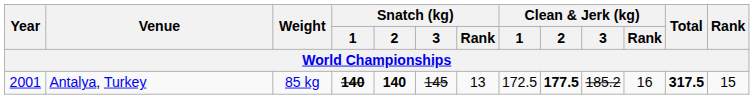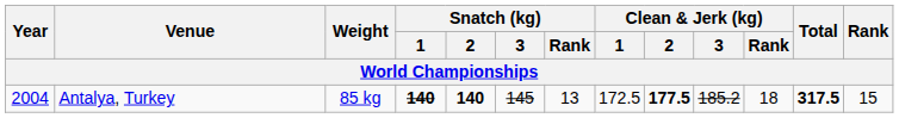Antalya, Turkey | Year: 2001 -> 2004
Antalya, Turkey | Clean & Jerk (kg) / Rank: 16 -> 18
